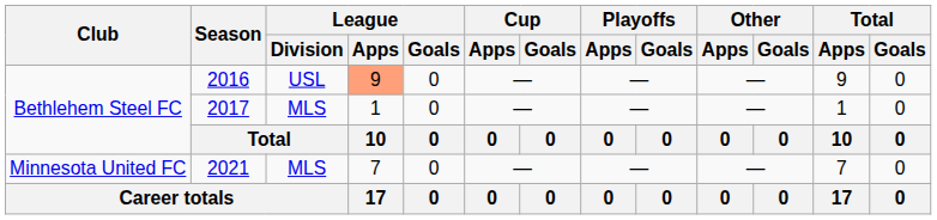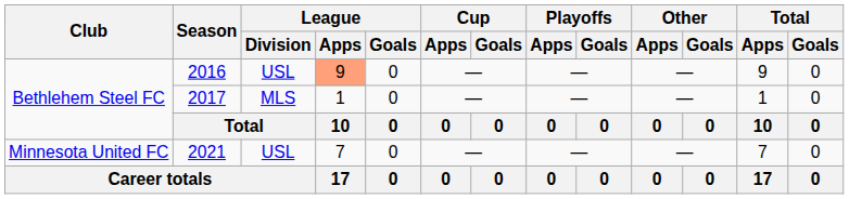2021 | League / Division: MLS -> USL
